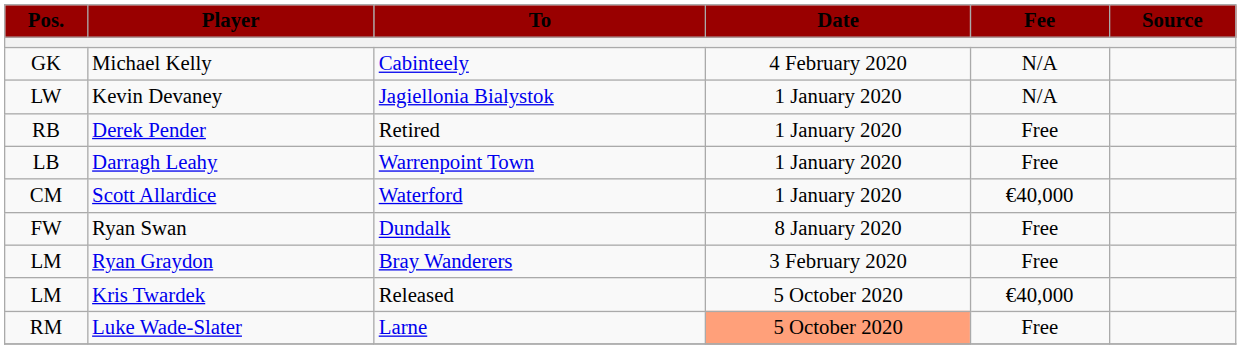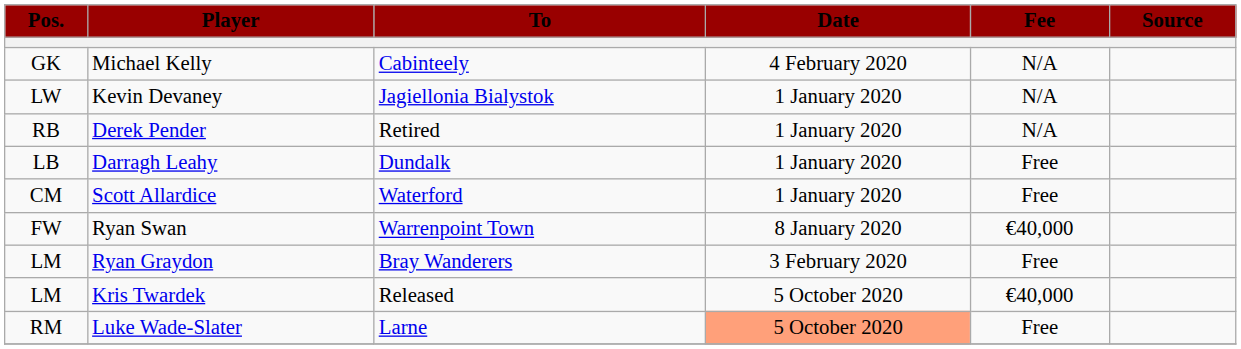Derek Pender | Fee: Free -> N/A
Darragh Leahy | To: Warrenpoint Town -> Dundalk
Scott Allardice | Fee: €40,000 -> Free
Ryan Swan | To: Dundalk -> Warrenpoint Town
Ryan Swan | Fee: Free -> €40,000
